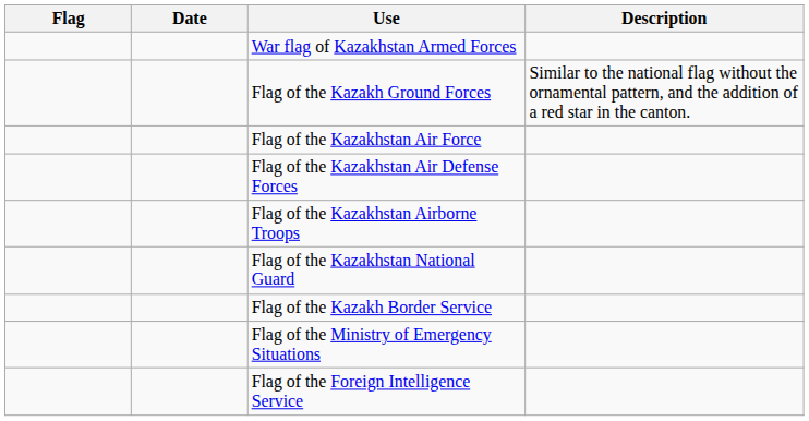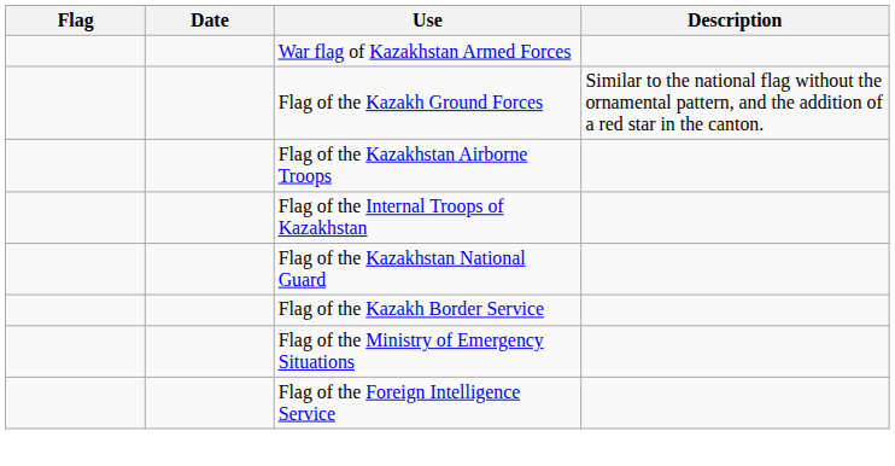- row: Flag of the Kazakhstan Air Force
- row: Flag of the Kazakhstan Air Defense Forces
+ row: Flag of the Internal Troops of Kazakhstan
